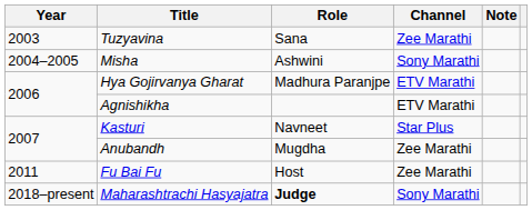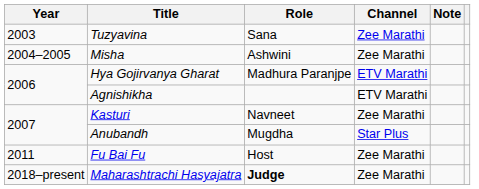Misha | Channel: Sony Marathi -> Zee Marathi
Kasturi | Channel: Star Plus -> Zee Marathi
Anubandh | Channel: Zee Marathi -> Star Plus
Maharashtrachi Hasyajatra | Channel: Sony Marathi -> Zee Marathi
